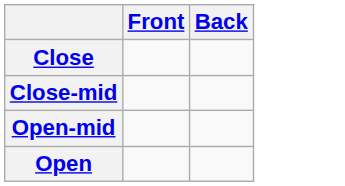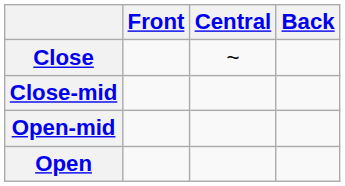+ column: Central | ~
